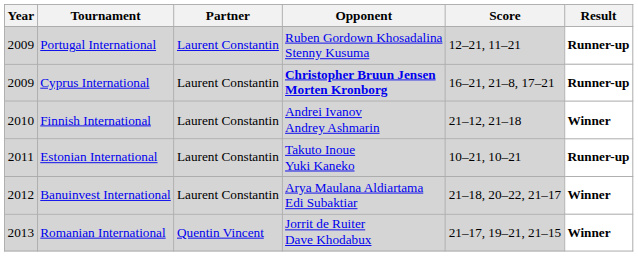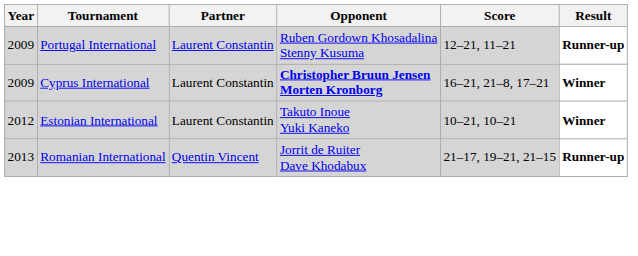Cyprus International | Result: Runner-up -> Winner
- row: 2010 | Finnish International | Laurent Constantin | Andrei Ivanov Andrey Ashmarin | 21–12, 21–18 | Winner
Estonian International | Year: 2011 -> 2012
Estonian International | Result: Runner-up -> Winner
- row: 2012 | Banuinvest International | Laurent Constantin | Arya Maulana Aldiartama Edi Subaktiar | 21–18, 20–22, 21–17 | Winner
Romanian International | Result: Winner -> Runner-up
